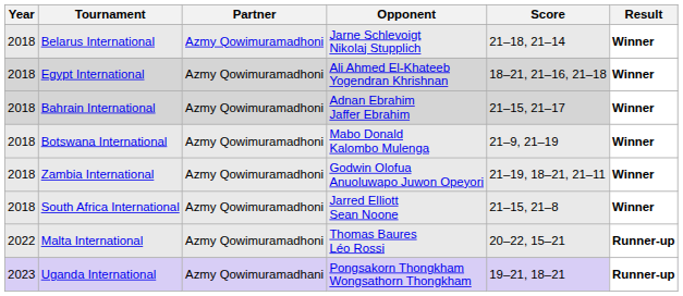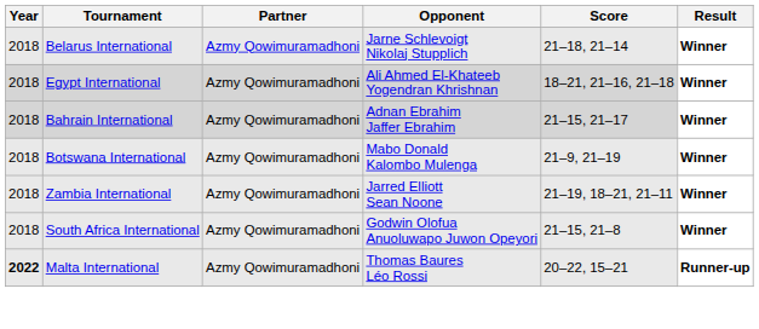Zambia International | Opponent: Godwin Olofua Anuoluwapo Juwon Opeyori -> Jarred Elliott Sean Noone
South Africa International | Opponent: Jarred Elliott Sean Noone -> Godwin Olofua Anuoluwapo Juwon Opeyori
Malta International | Year: normal -> bold
- row: 2023 | Uganda International | Azmy Qowimuramadhani | Pongsakorn Thongkham Wongsathorn Thongkham | 19–21, 18–21 | Runner-up
